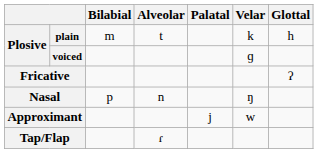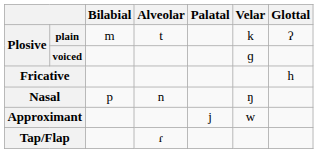plain | Glottal: h -> ʔ
Fricative | Glottal: ʔ -> h
